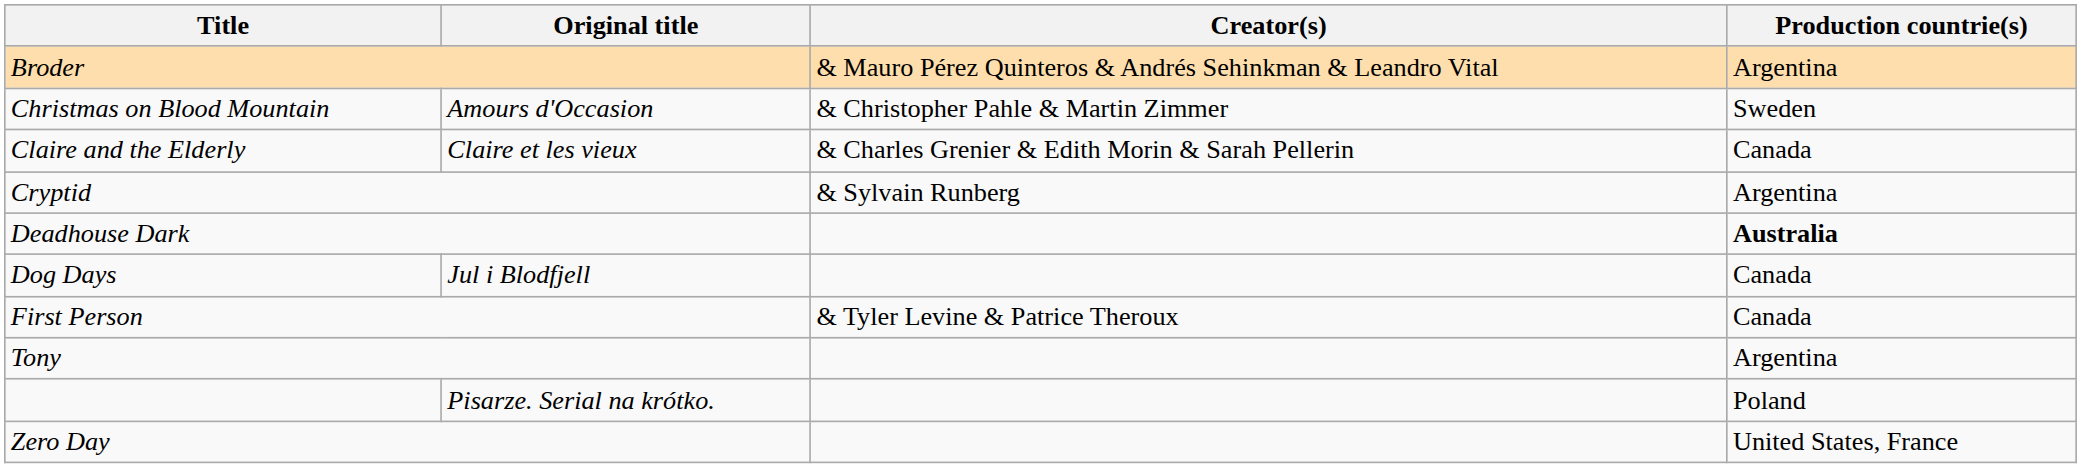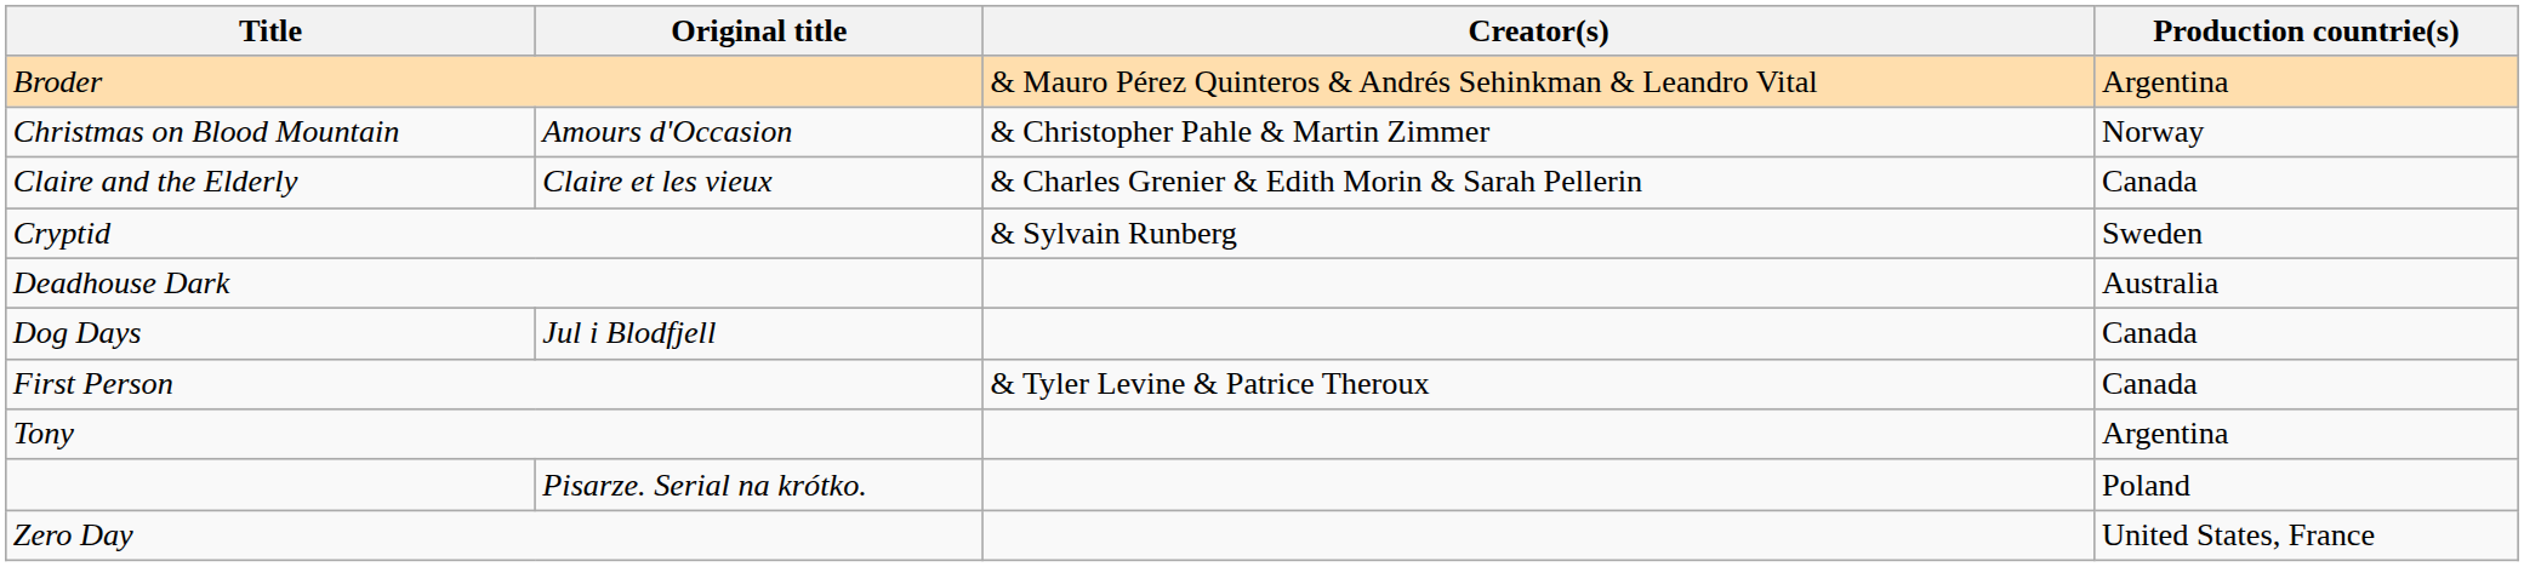Christmas on Blood Mountain | Production countrie(s): Sweden -> Norway
Cryptid | Production countrie(s): Argentina -> Sweden
Deadhouse Dark | Production countrie(s): bold -> normal
